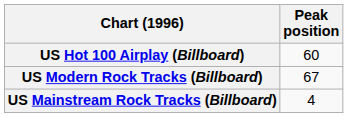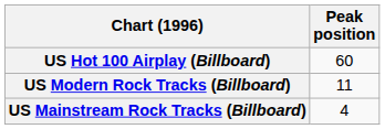US Modern Rock Tracks (Billboard) | Peak position: 67 -> 11
